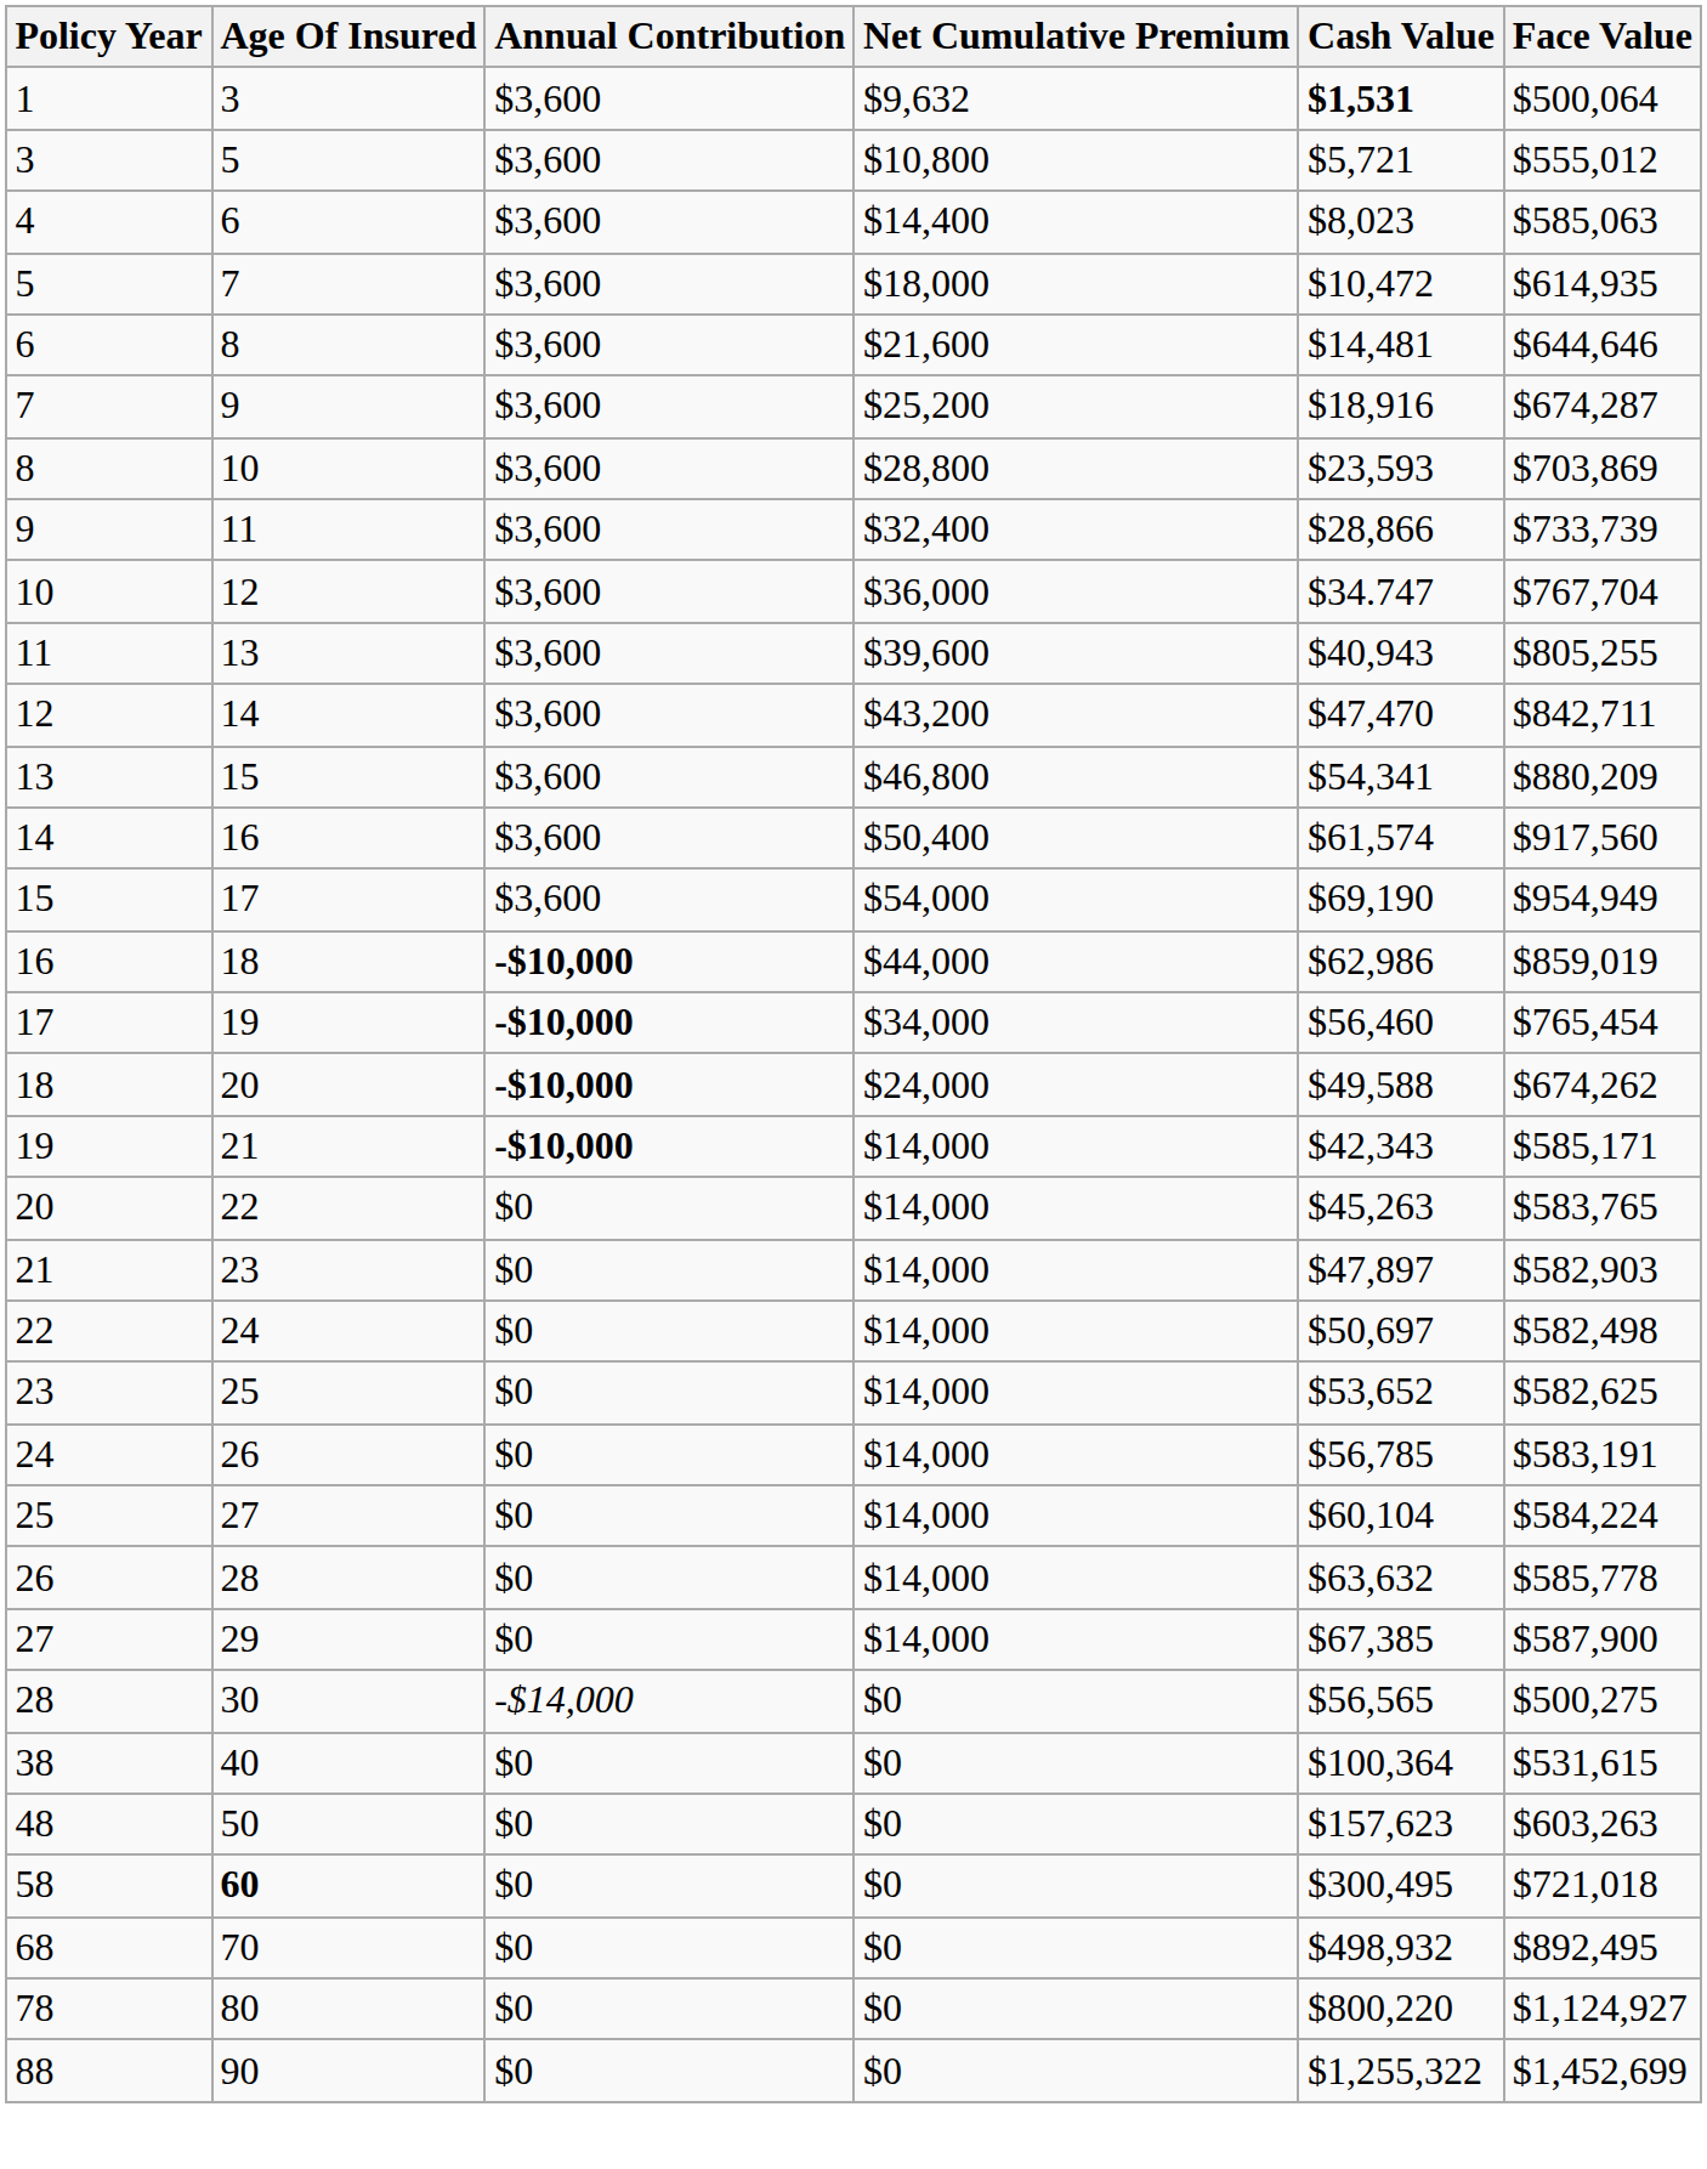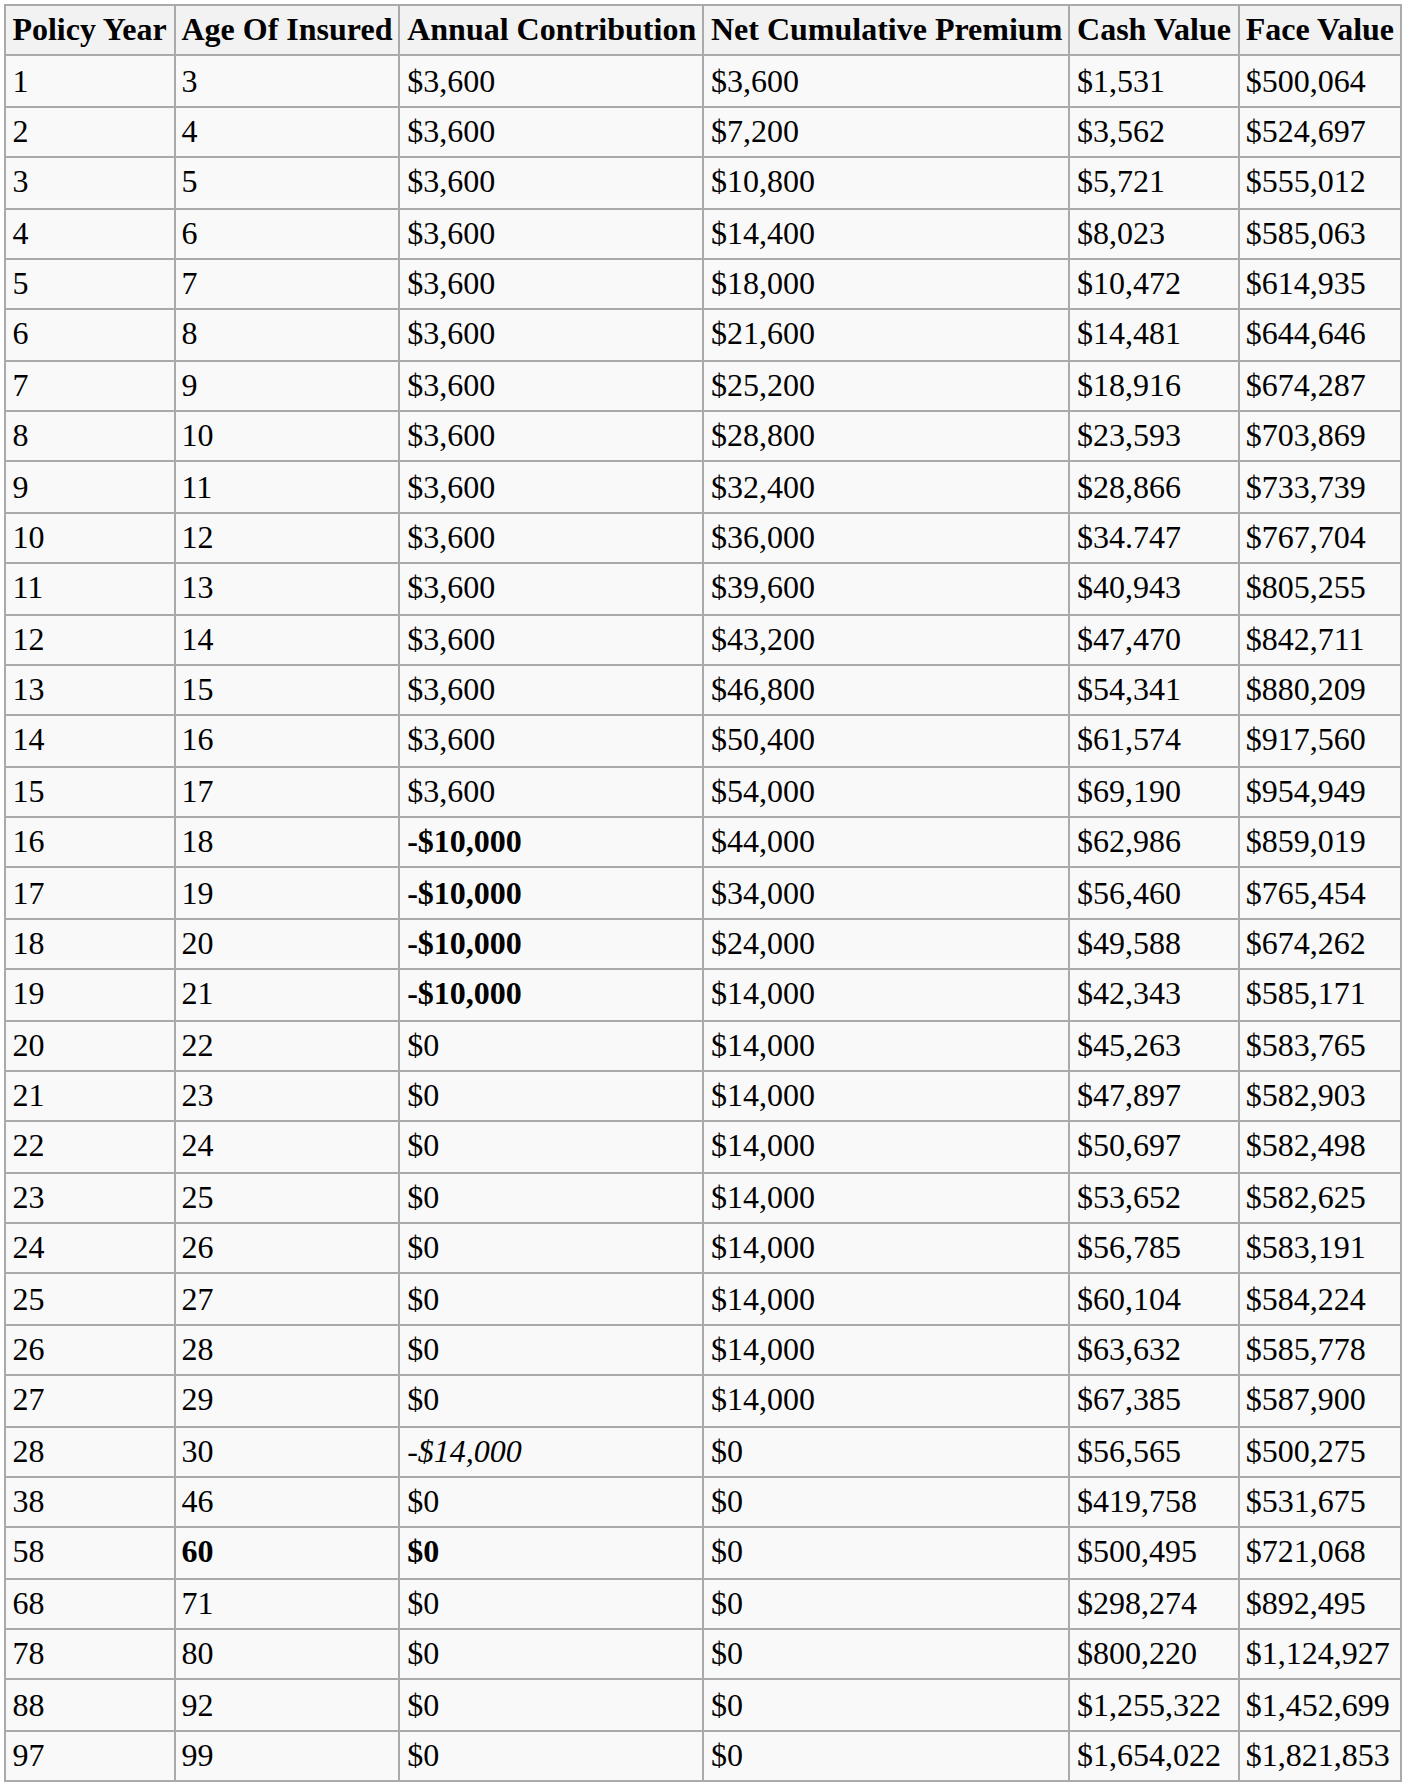1 | Net Cumulative Premium: $9,632 -> $3,600
1 | Cash Value: bold -> normal
+ row: 2 | 4 | $3,600 | $7,200 | $3,562 | $524,697
38 | Age Of Insured: 40 -> 46
38 | Cash Value: $100,364 -> $419,758
38 | Face Value: $531,615 -> $531,675
- row: 48 | 50 | $0 | $0 | $157,623 | $603,263
58 | Annual Contribution: normal -> bold
58 | Cash Value: $300,495 -> $500,495
58 | Face Value: $721,018 -> $721,068
68 | Age Of Insured: 70 -> 71
68 | Cash Value: $498,932 -> $298,274
88 | Age Of Insured: 90 -> 92
+ row: 97 | 99 | $0 | $0 | $1,654,022 | $1,821,853
